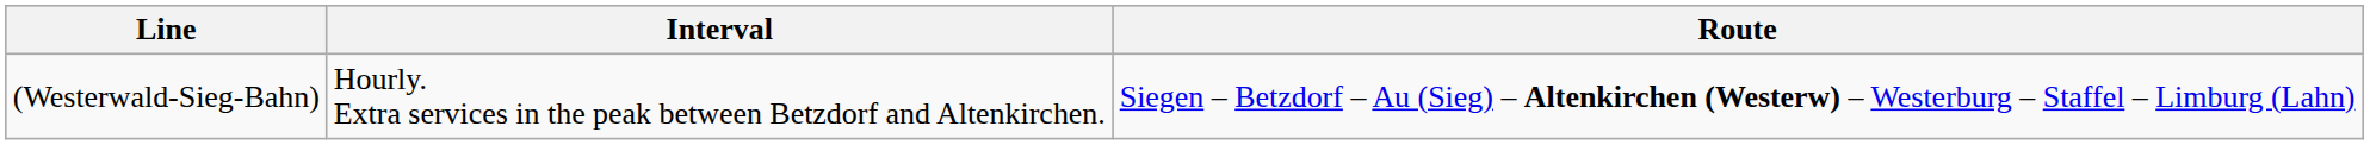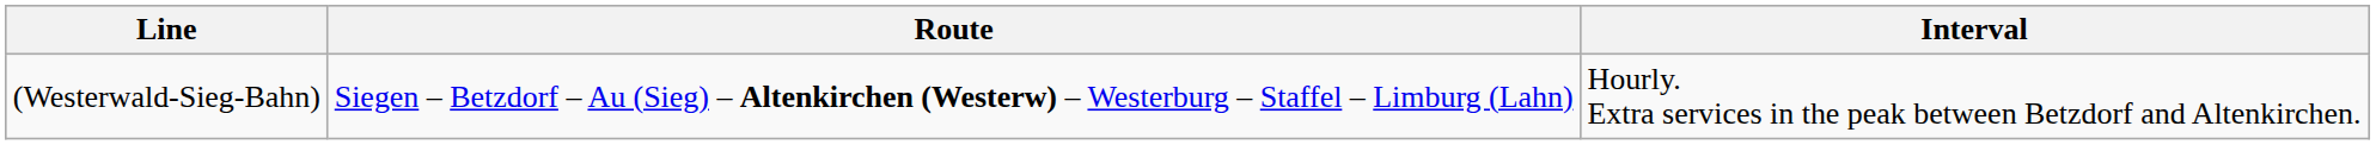columns swapped: Route <-> Interval
